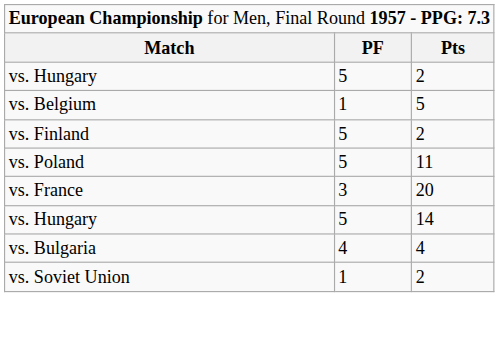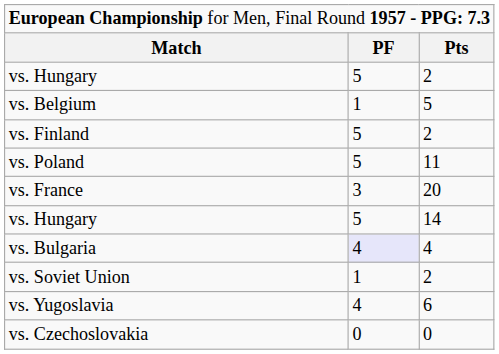vs. Bulgaria | column 2: no background -> lavender background
+ row: vs. Yugoslavia | 4 | 6
+ row: vs. Czechoslovakia | 0 | 0
